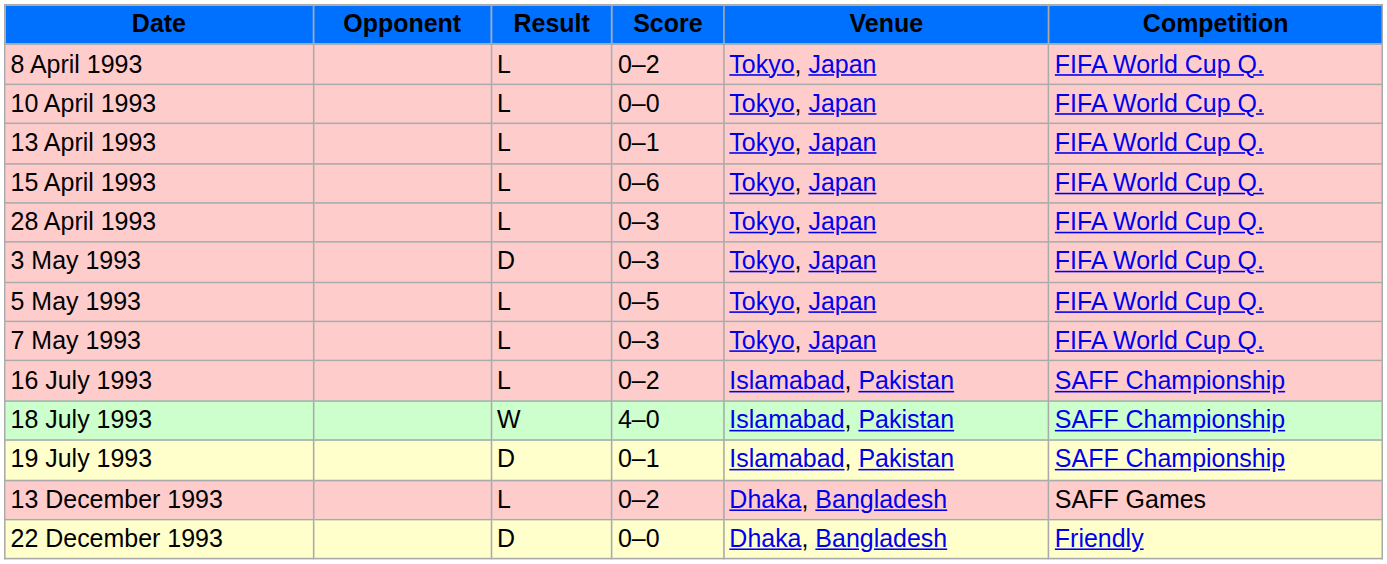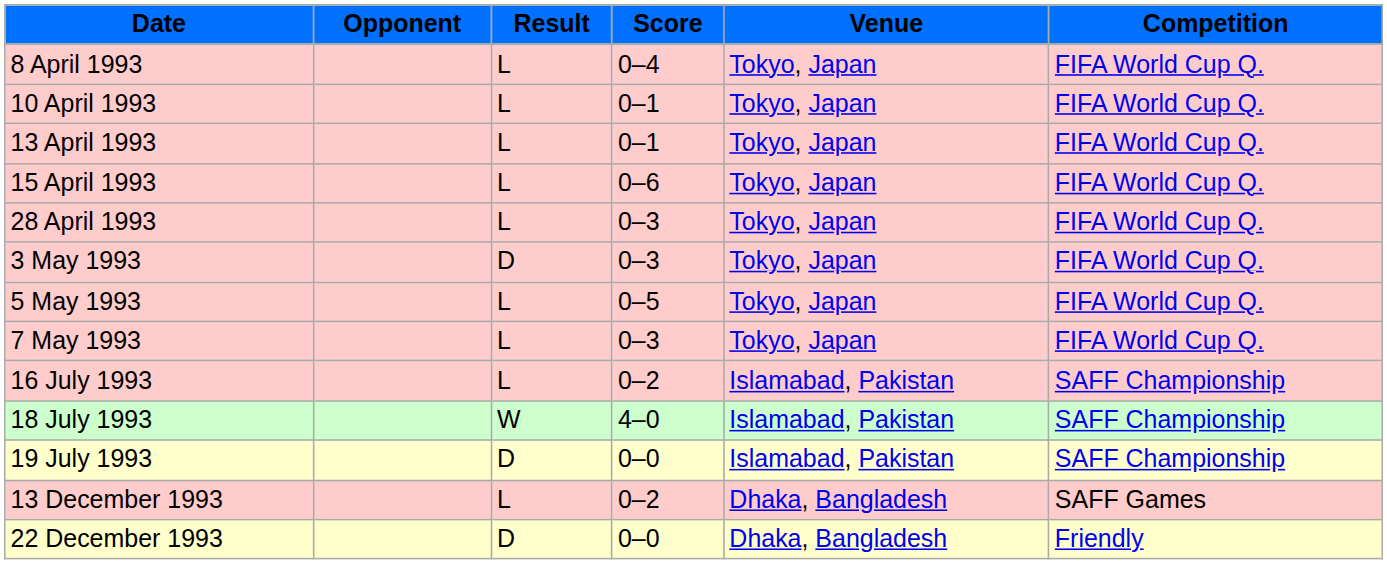8 April 1993 | Score: 0–2 -> 0–4
10 April 1993 | Score: 0–0 -> 0–1
19 July 1993 | Score: 0–1 -> 0–0
